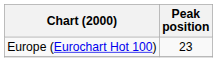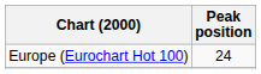Europe (Eurochart Hot 100) | Peak position: 23 -> 24
